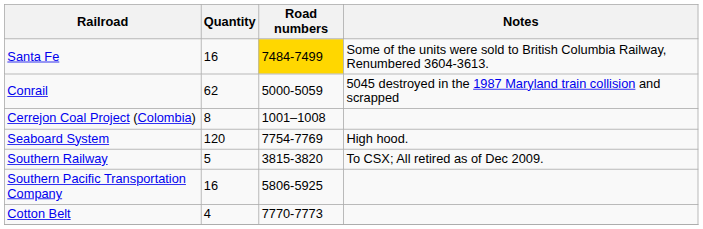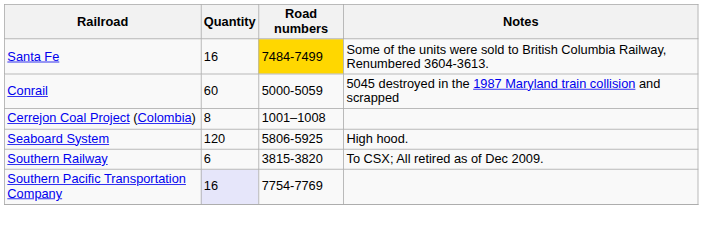Conrail | Quantity: 62 -> 60
Seaboard System | Road numbers: 7754-7769 -> 5806-5925
Southern Railway | Quantity: 5 -> 6
Southern Pacific Transportation Company | Quantity: no background -> lavender background
Southern Pacific Transportation Company | Road numbers: 5806-5925 -> 7754-7769
- row: Cotton Belt | 4 | 7770-7773
